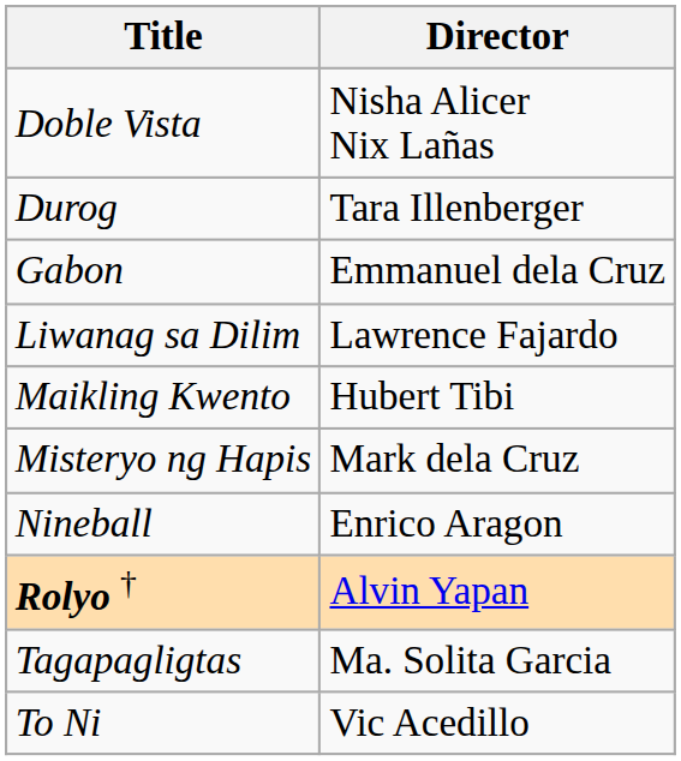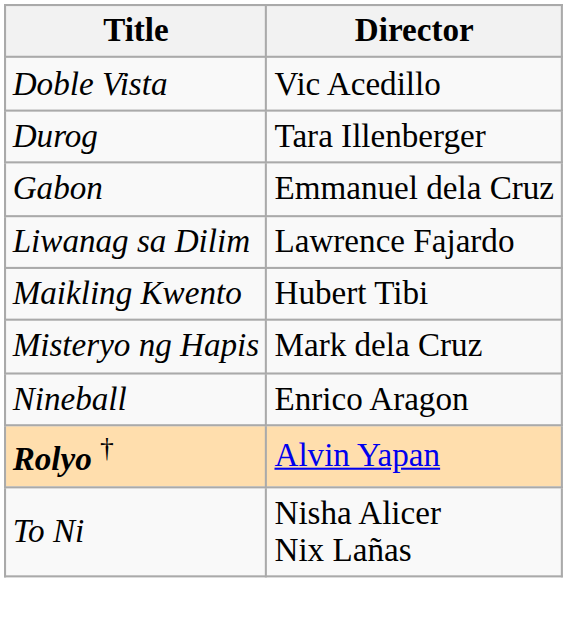Doble Vista | Director: Nisha Alicer Nix Lañas -> Vic Acedillo
- row: Tagapagligtas | Ma. Solita Garcia
To Ni | Director: Vic Acedillo -> Nisha Alicer Nix Lañas
